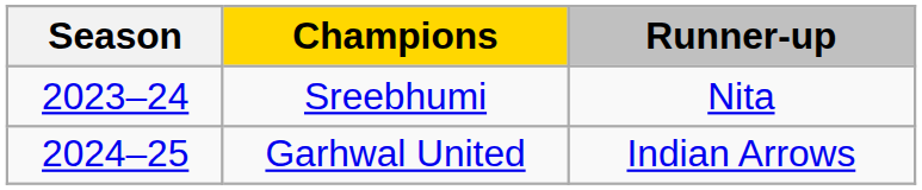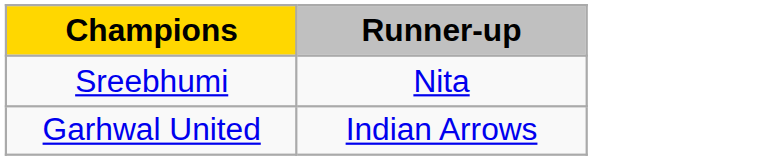- column: Season | 2023–24 | 2024–25
